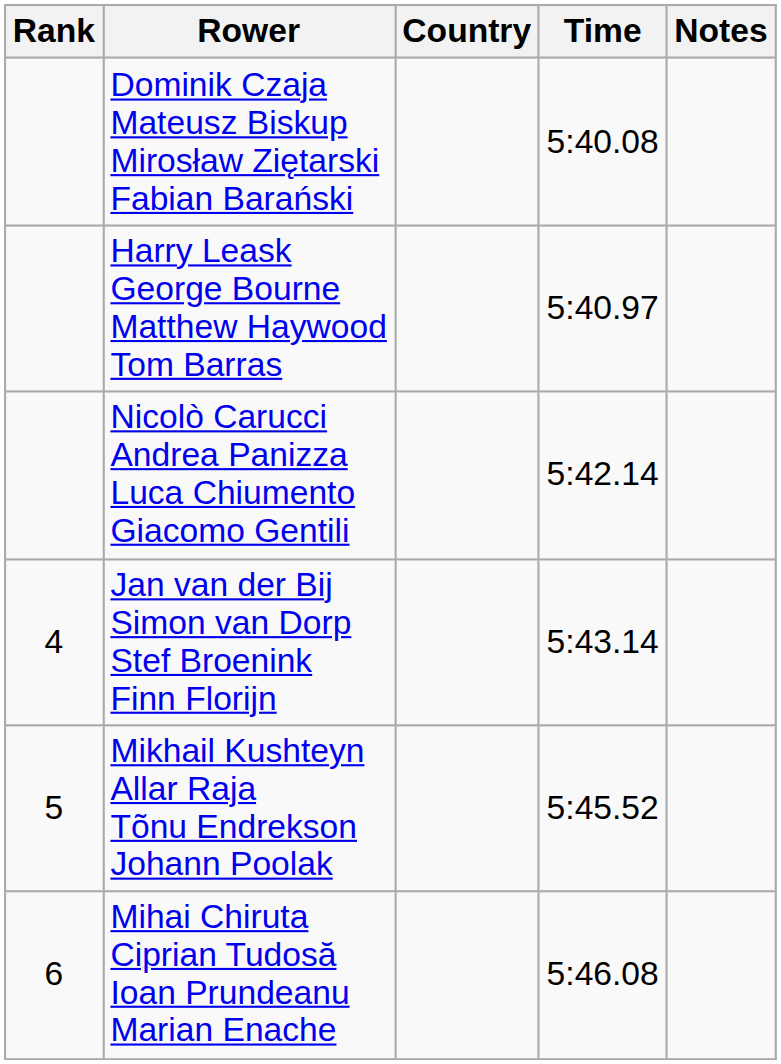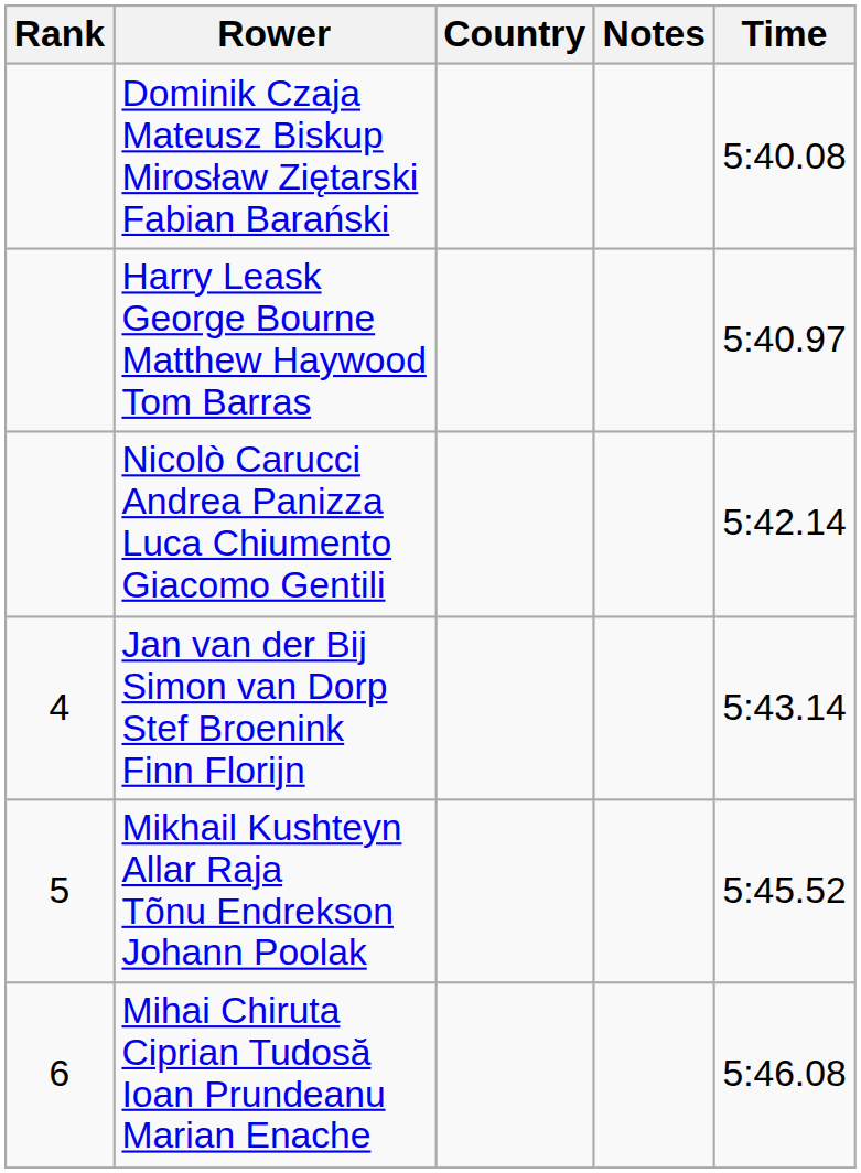columns swapped: Time <-> Notes
